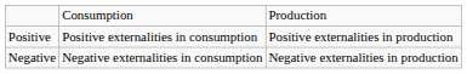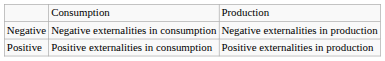rows swapped: Negative <-> Positive
